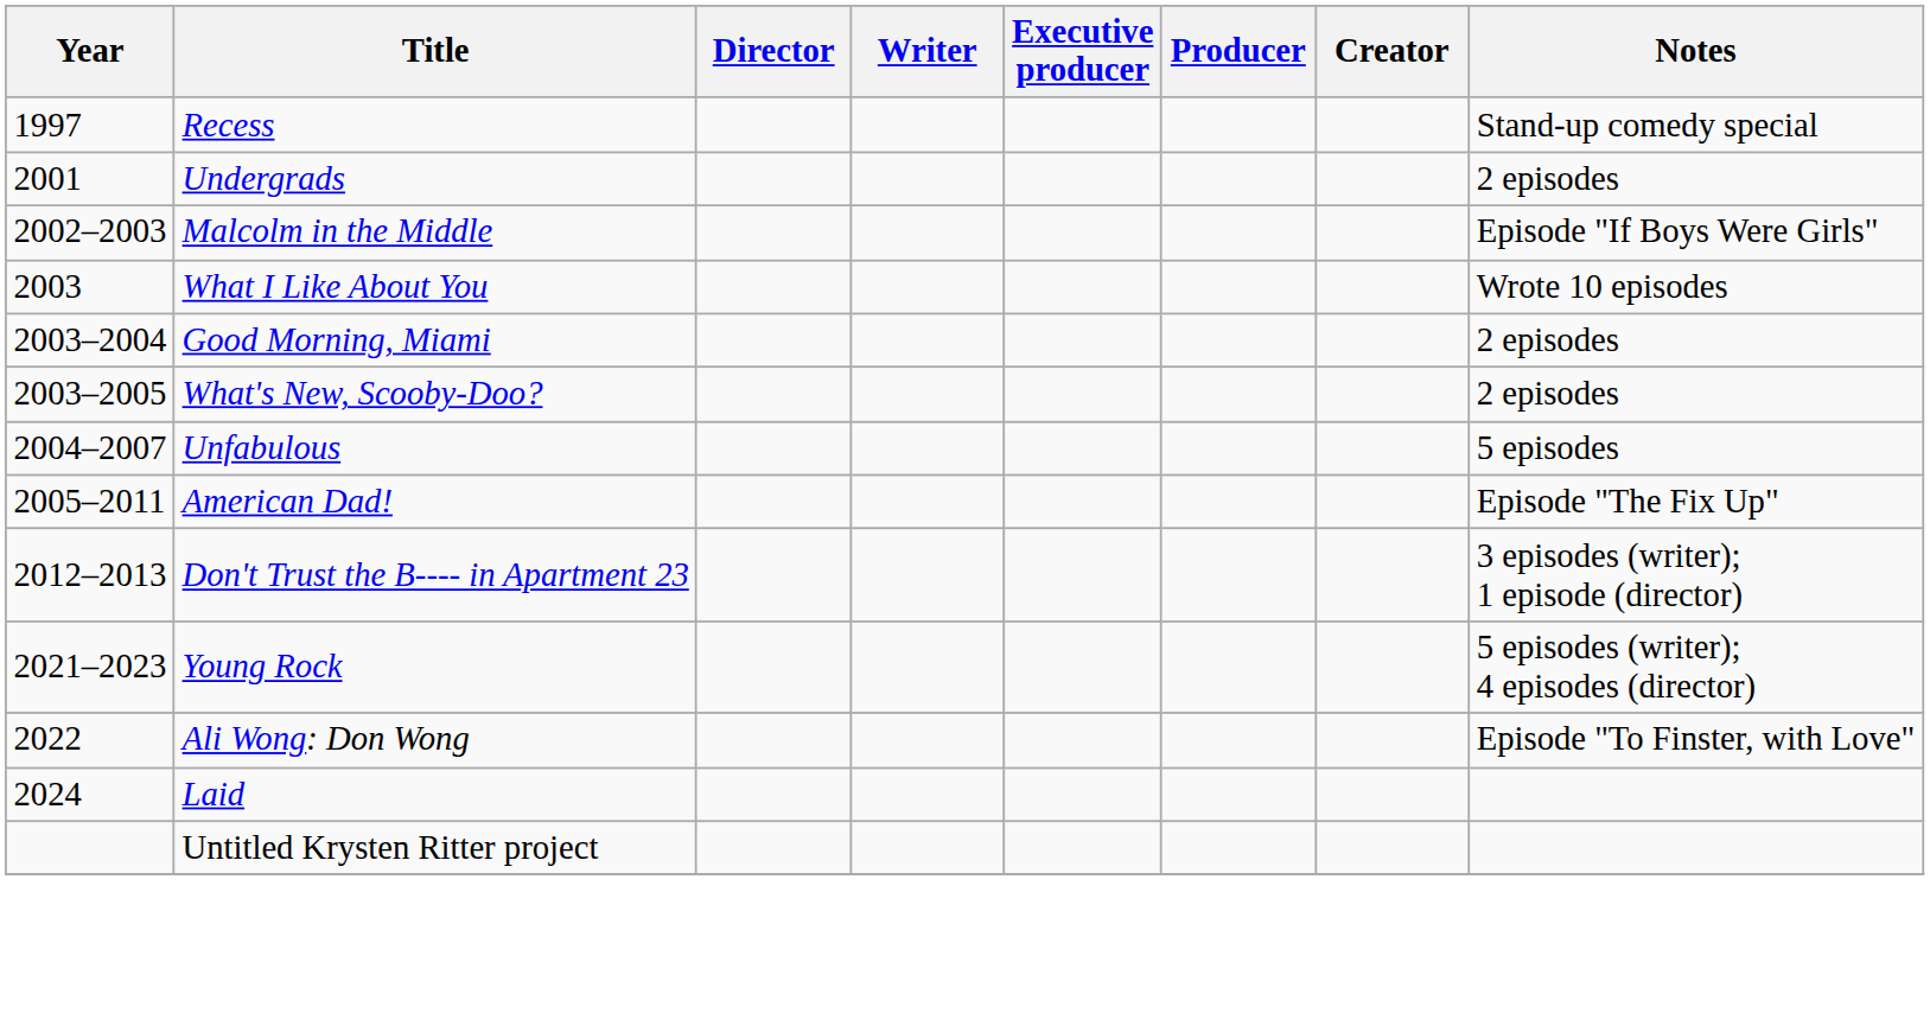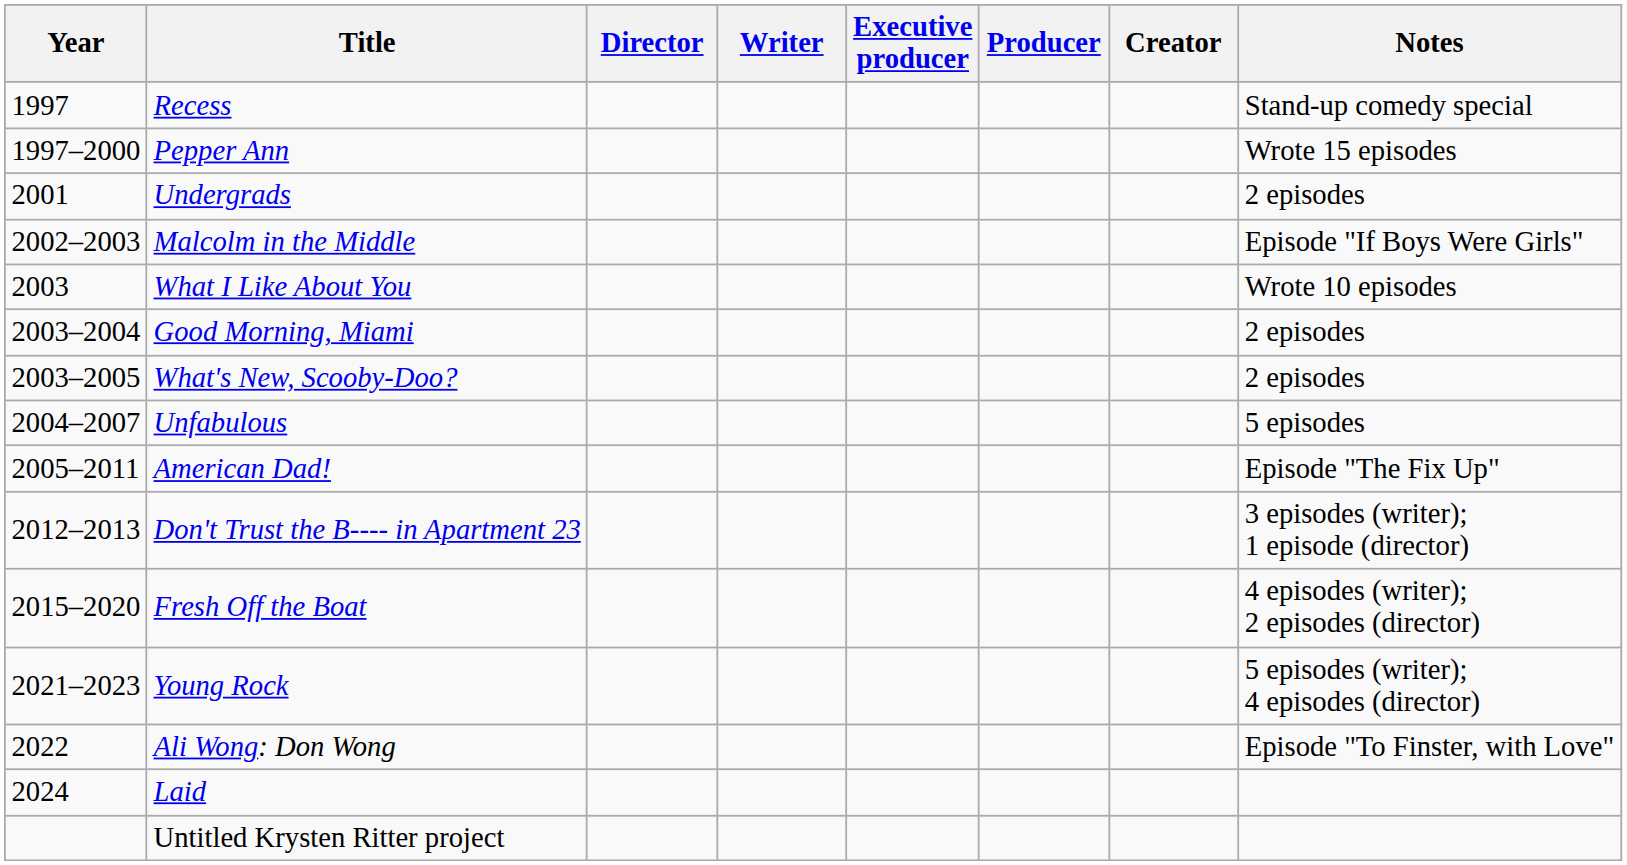+ row: 1997–2000 | Pepper Ann | Wrote 15 episodes
+ row: 2015–2020 | Fresh Off the Boat | 4 episodes (writer); 2 episodes (director)
